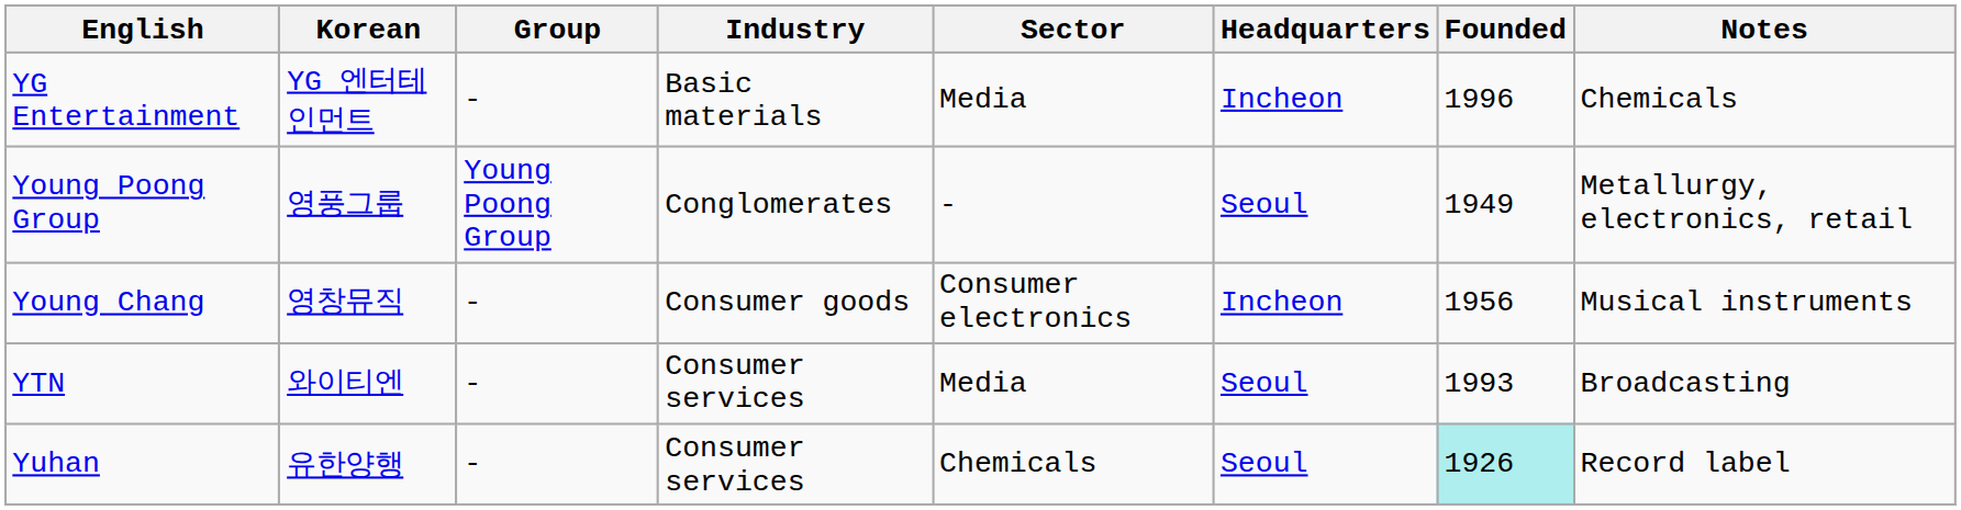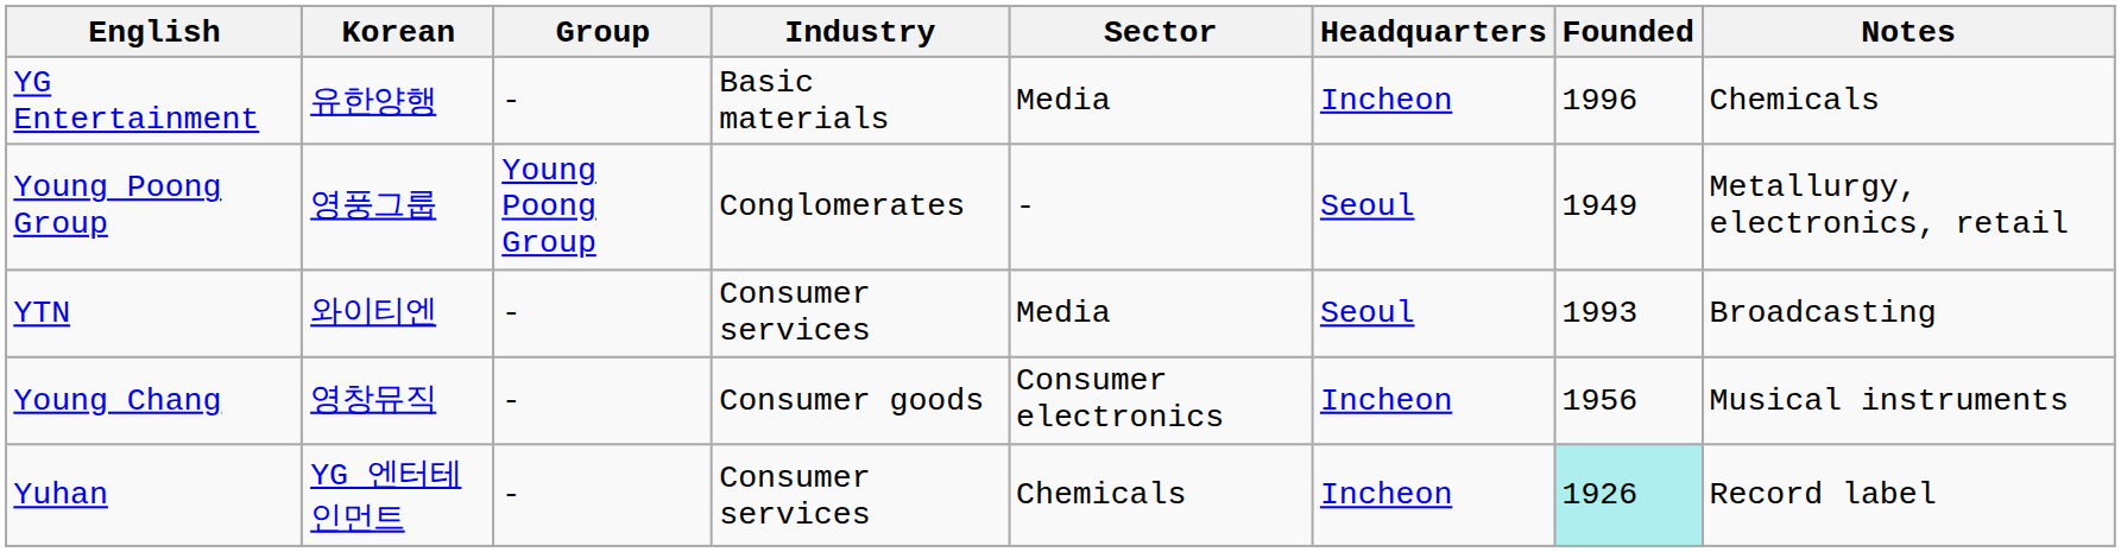YG Entertainment | Korean: YG 엔터테인먼트 -> 유한양행
rows swapped: Young Chang <-> YTN
Yuhan | Korean: 유한양행 -> YG 엔터테인먼트
Yuhan | Headquarters: Seoul -> Incheon
